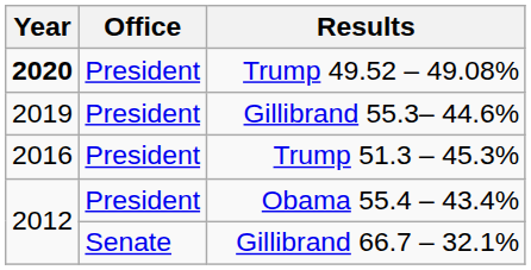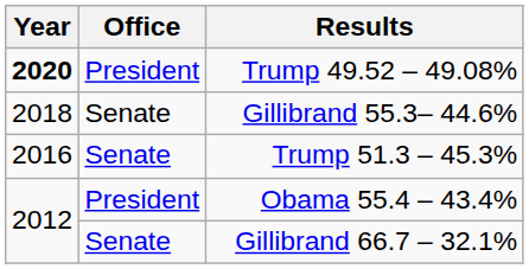Gillibrand 55.3– 44.6% | Year: 2019 -> 2018
Gillibrand 55.3– 44.6% | Office: President -> Senate
Trump 51.3 – 45.3% | Office: President -> Senate
